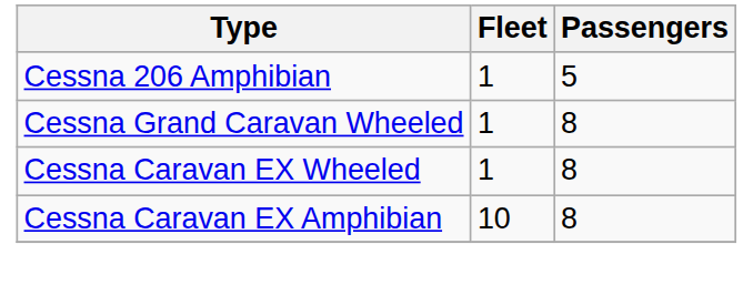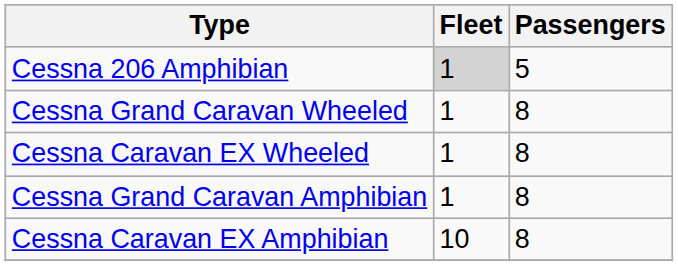Cessna 206 Amphibian | Fleet: no background -> lightgrey background
+ row: Cessna Grand Caravan Amphibian | 1 | 8
